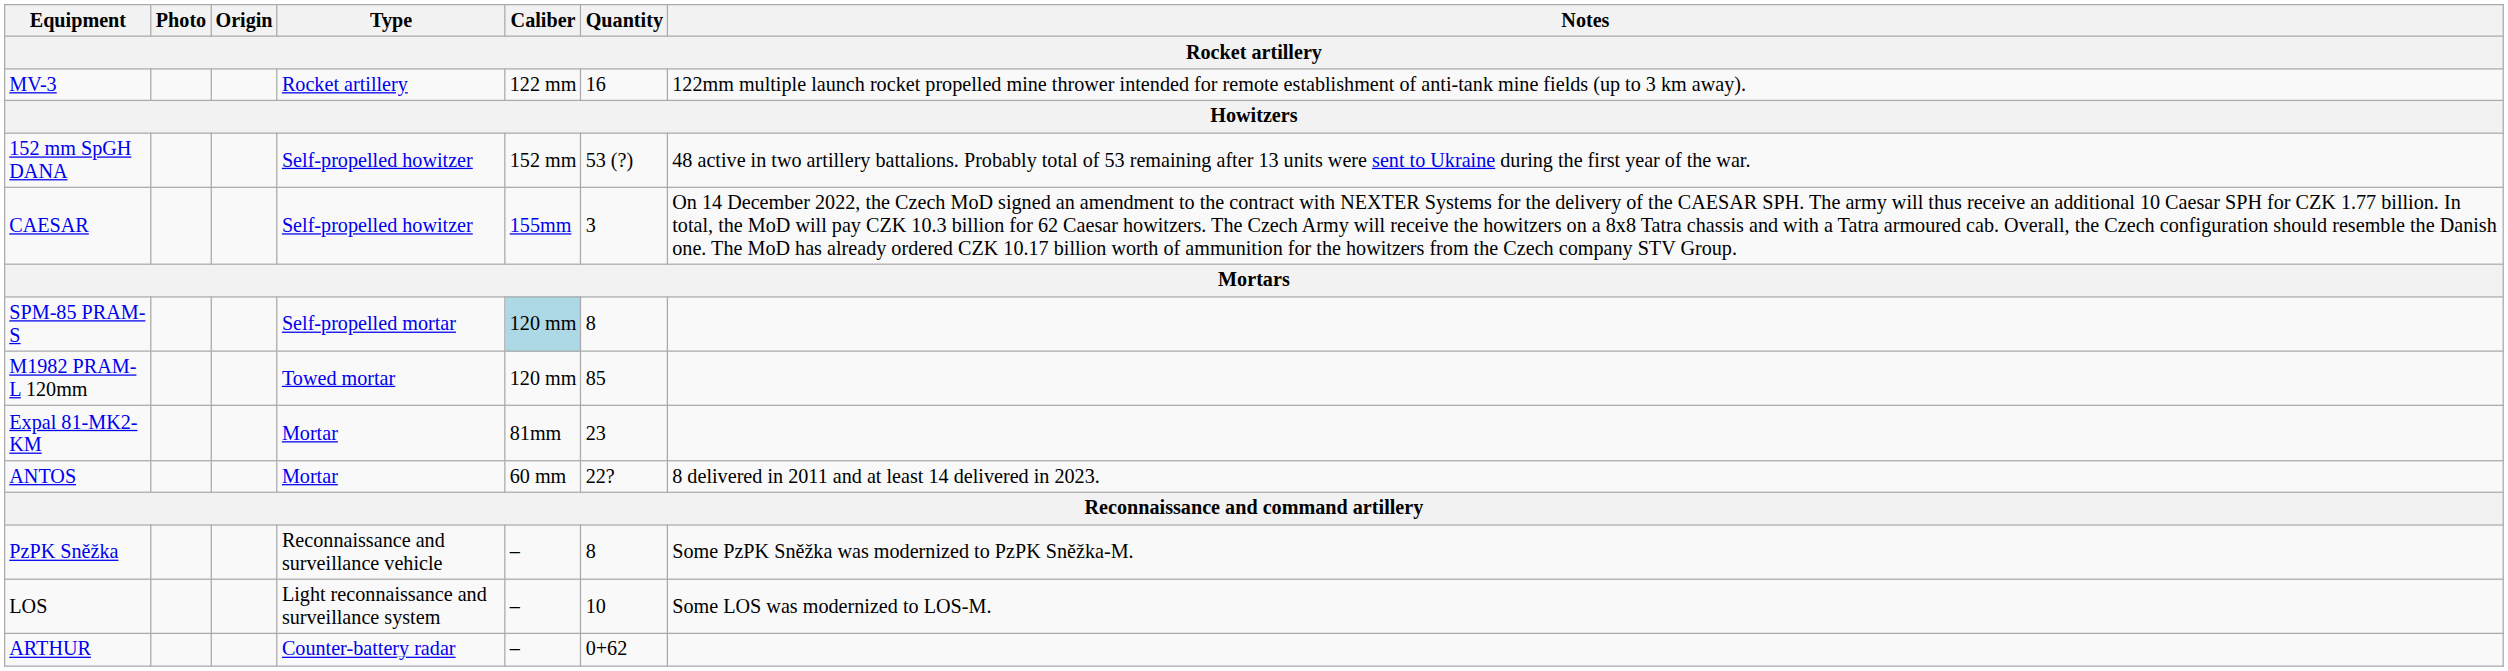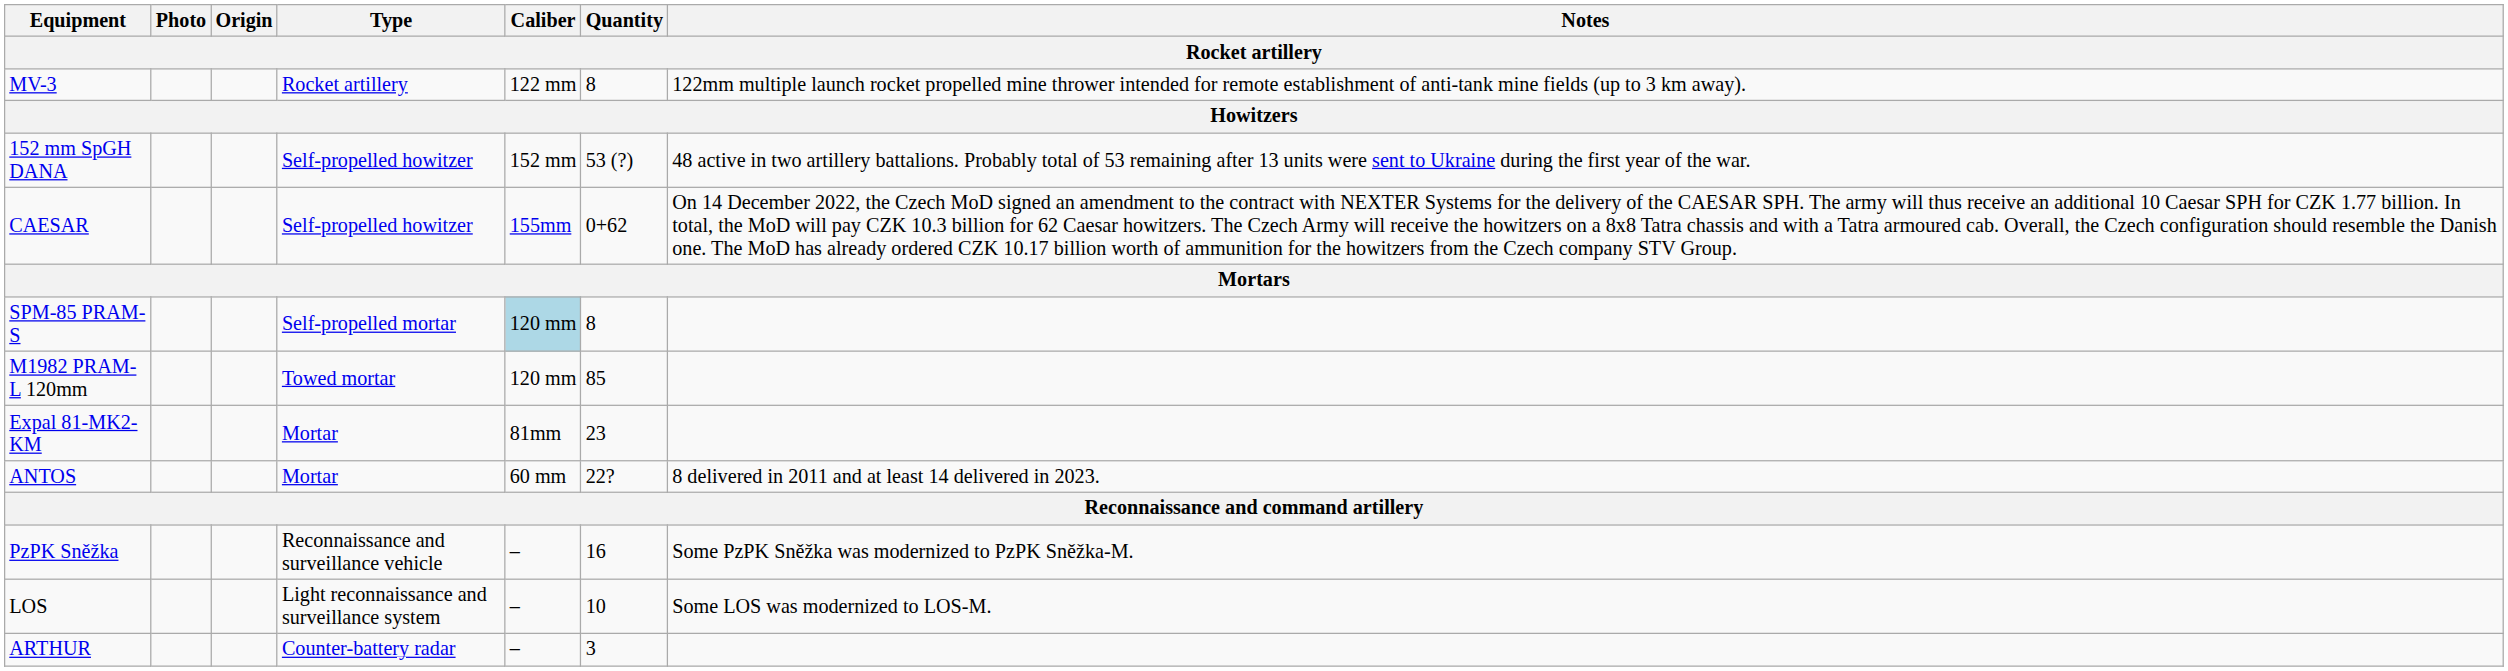MV-3 | Quantity: 16 -> 8
CAESAR | Quantity: 3 -> 0+62
PzPK Sněžka | Quantity: 8 -> 16
ARTHUR | Quantity: 0+62 -> 3
